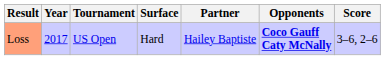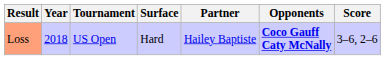Loss | Year: 2017 -> 2018
